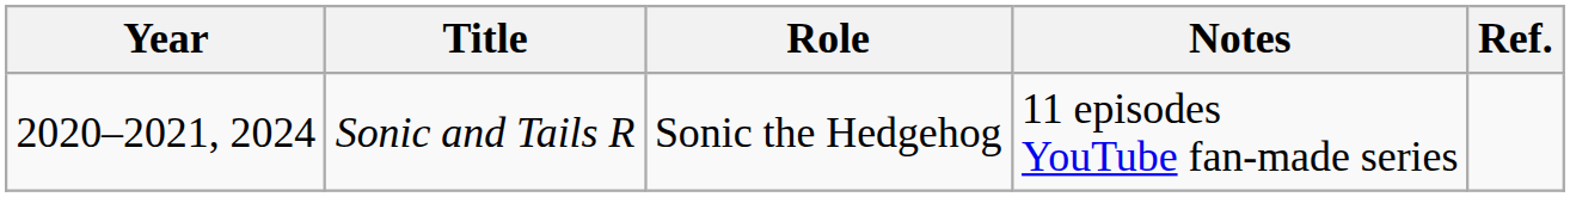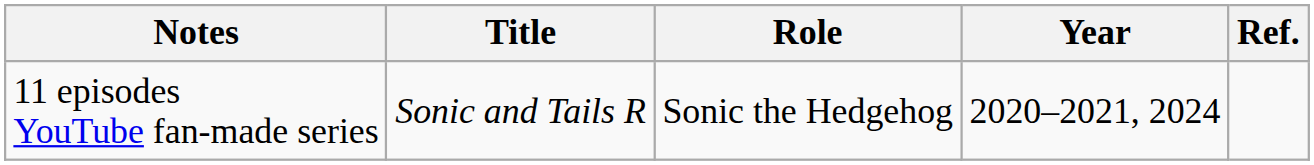columns swapped: Year <-> Notes
